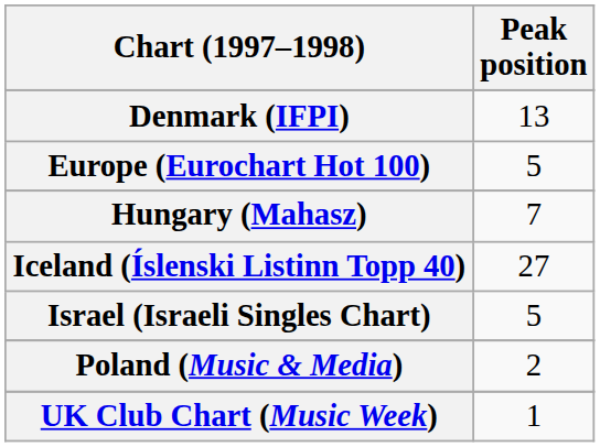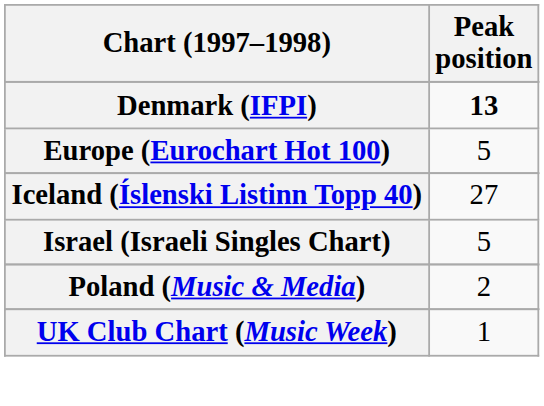Denmark (IFPI) | Peak position: normal -> bold
- row: Hungary (Mahasz) | 7
